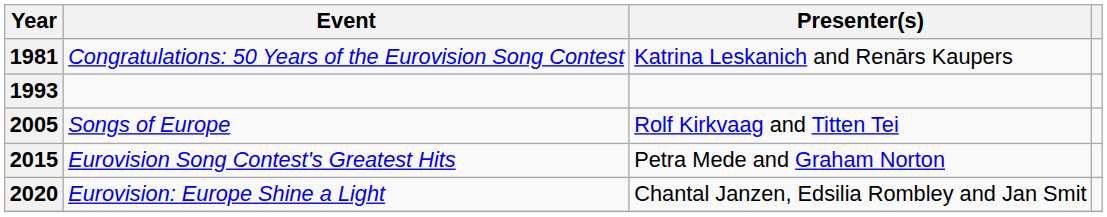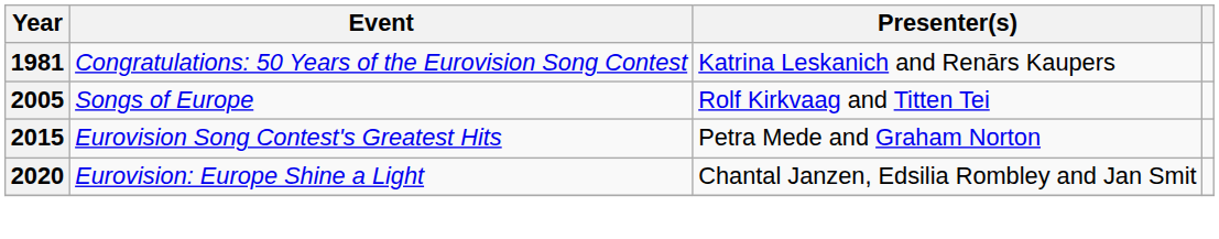- row: 1993
